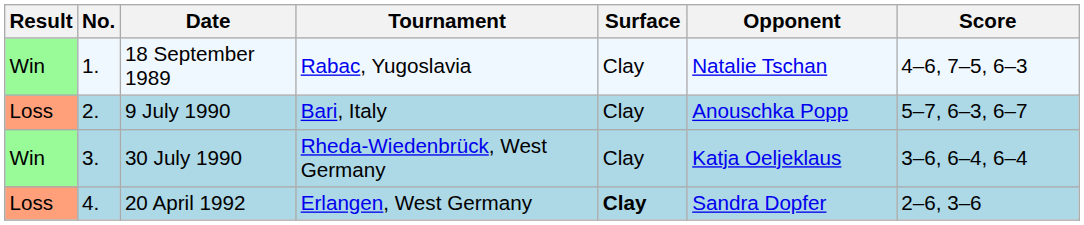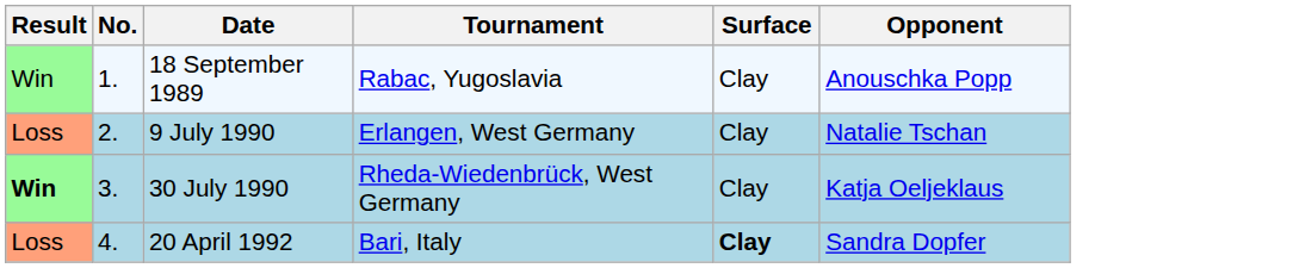- column: Score | 4–6, 7–5, 6–3 | 5–7, 6–3, 6–7 | 3–6, 6–4, 6–4 | 2–6, 3–6
18 September 1989 | Opponent: Natalie Tschan -> Anouschka Popp
9 July 1990 | Tournament: Bari, Italy -> Erlangen, West Germany
9 July 1990 | Opponent: Anouschka Popp -> Natalie Tschan
30 July 1990 | Result: normal -> bold
20 April 1992 | Tournament: Erlangen, West Germany -> Bari, Italy
